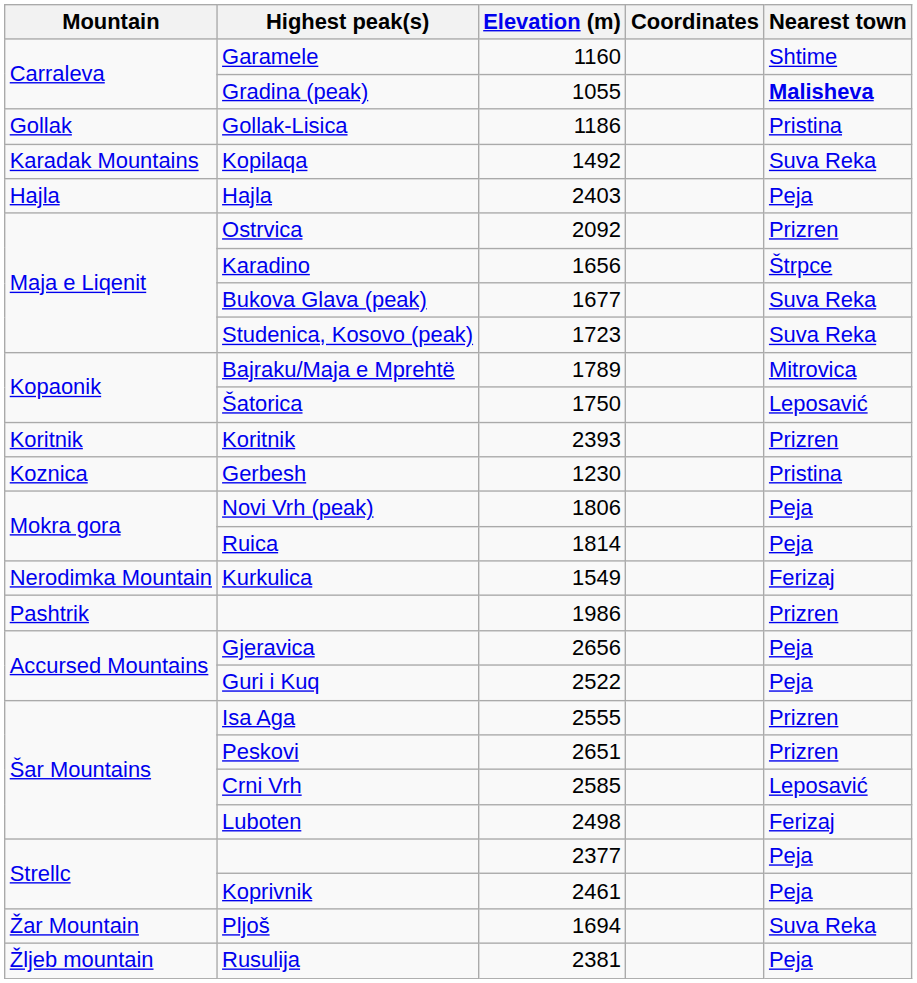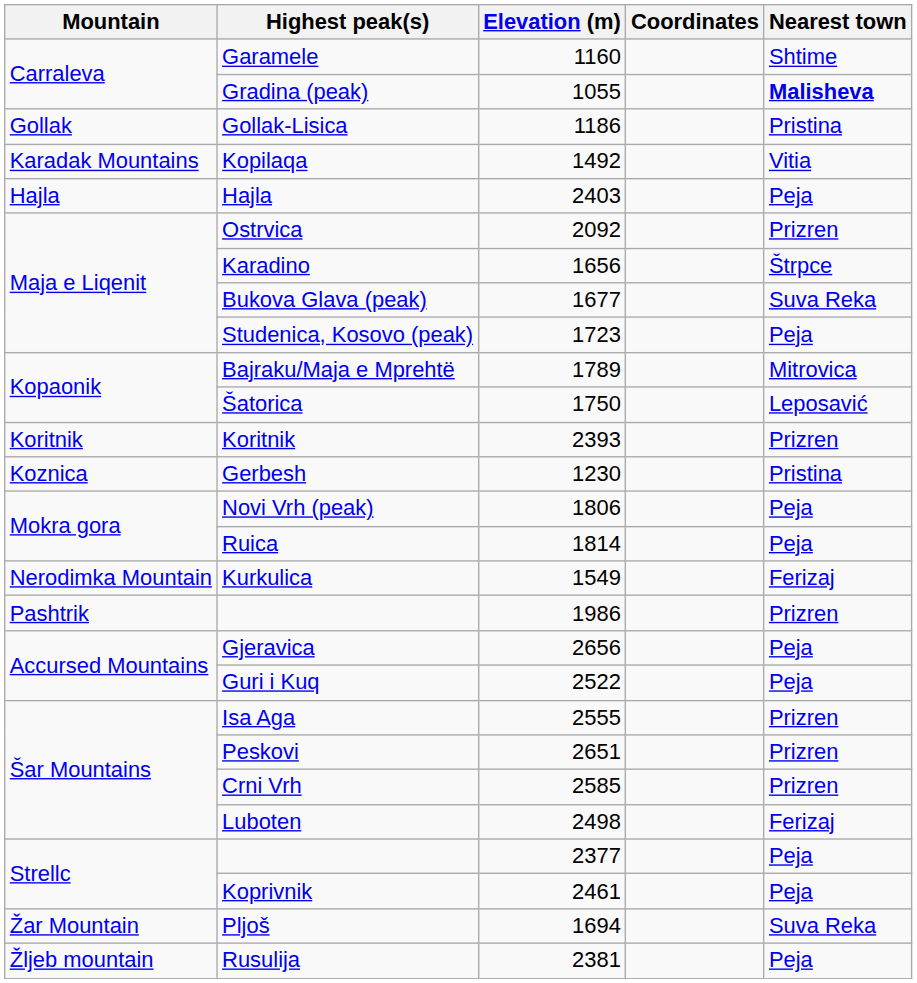Kopilaqa | Nearest town: Suva Reka -> Vitia
Studenica, Kosovo (peak) | Nearest town: Suva Reka -> Peja
Crni Vrh | Nearest town: Leposavić -> Prizren
